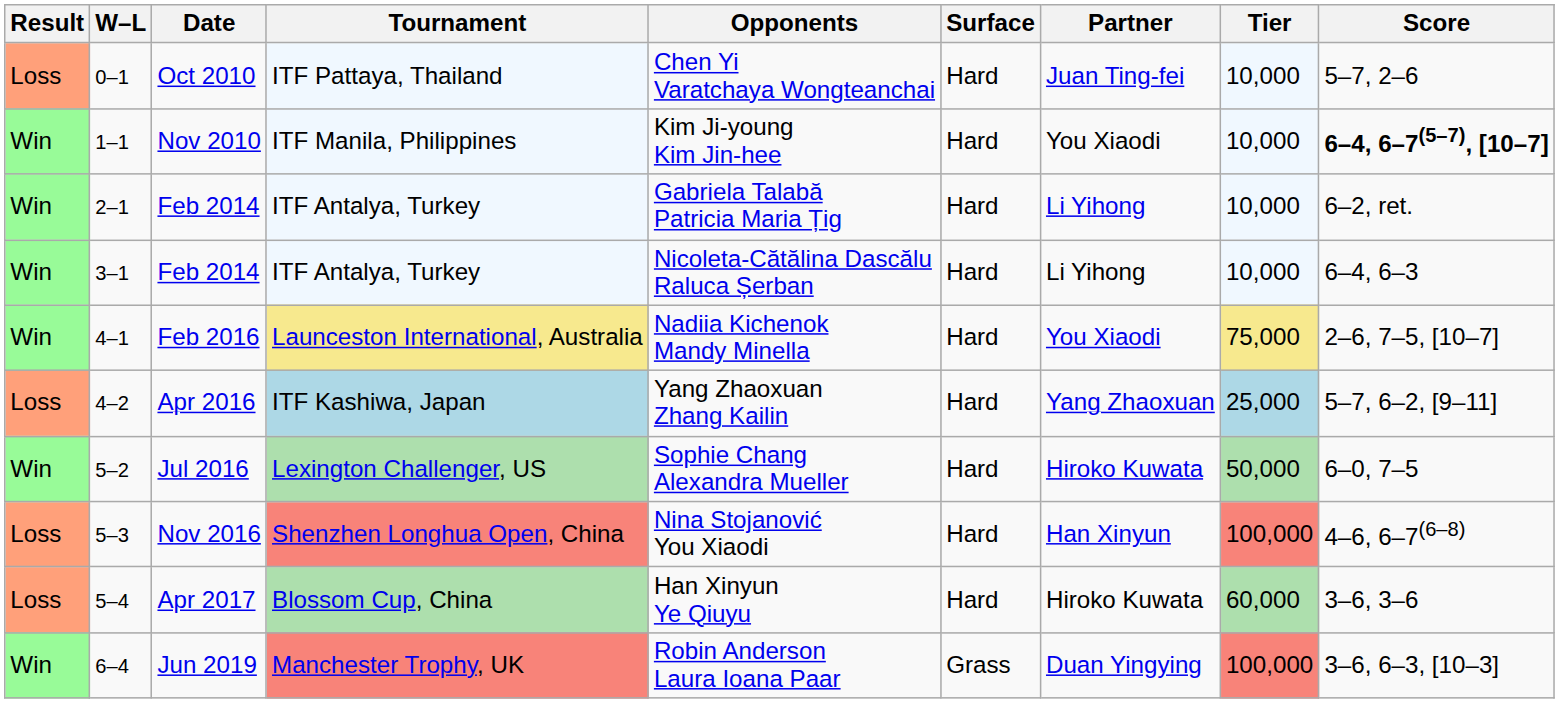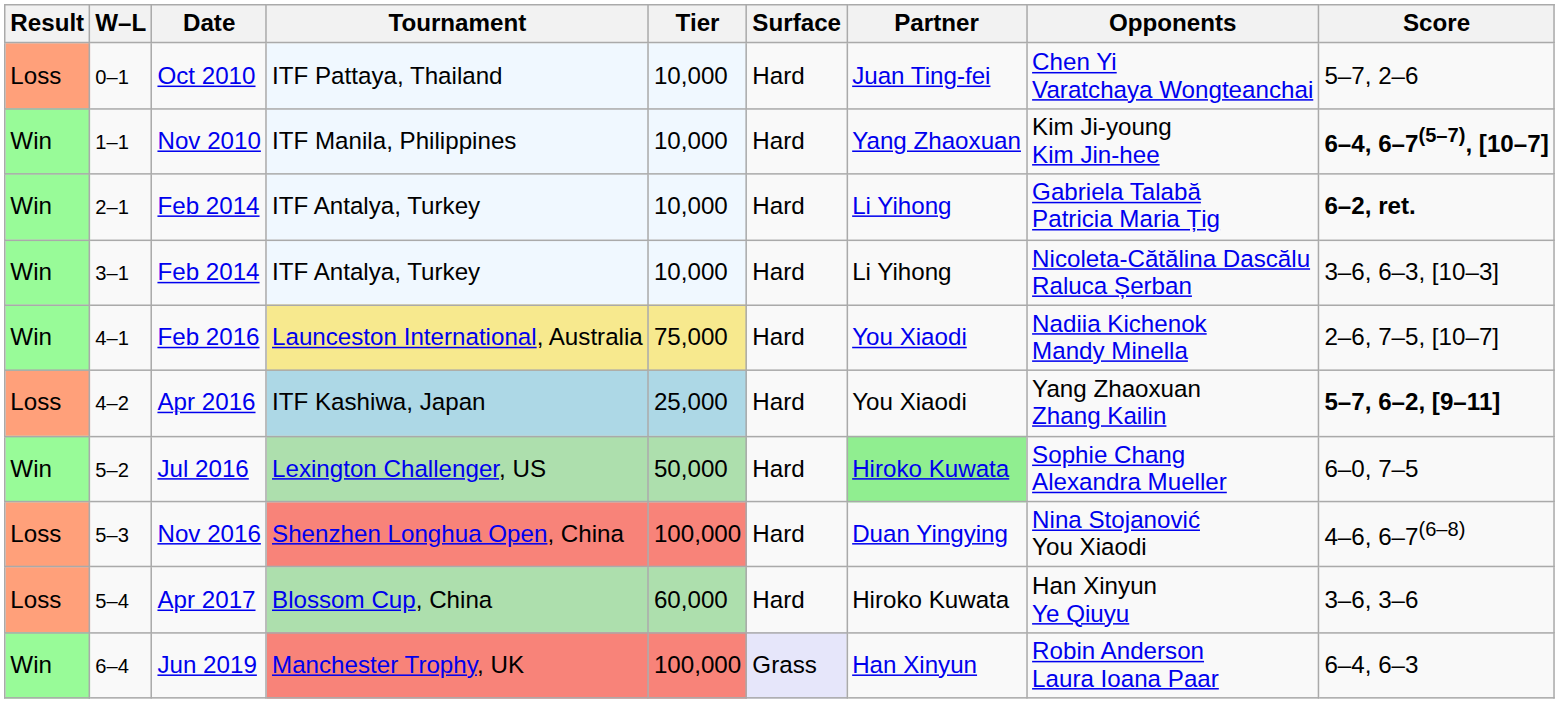columns swapped: Tier <-> Opponents
Nov 2010 | Partner: You Xiaodi -> Yang Zhaoxuan
2–1 / Feb 2014 | Score: normal -> bold
3–1 / Feb 2014 | Score: 6–4, 6–3 -> 3–6, 6–3, [10–3]
Apr 2016 | Partner: Yang Zhaoxuan -> You Xiaodi
Apr 2016 | Score: normal -> bold
Jul 2016 | Partner: no background -> lightgreen background
Nov 2016 | Partner: Han Xinyun -> Duan Yingying
Jun 2019 | Surface: no background -> lavender background
Jun 2019 | Partner: Duan Yingying -> Han Xinyun
Jun 2019 | Score: 3–6, 6–3, [10–3] -> 6–4, 6–3
